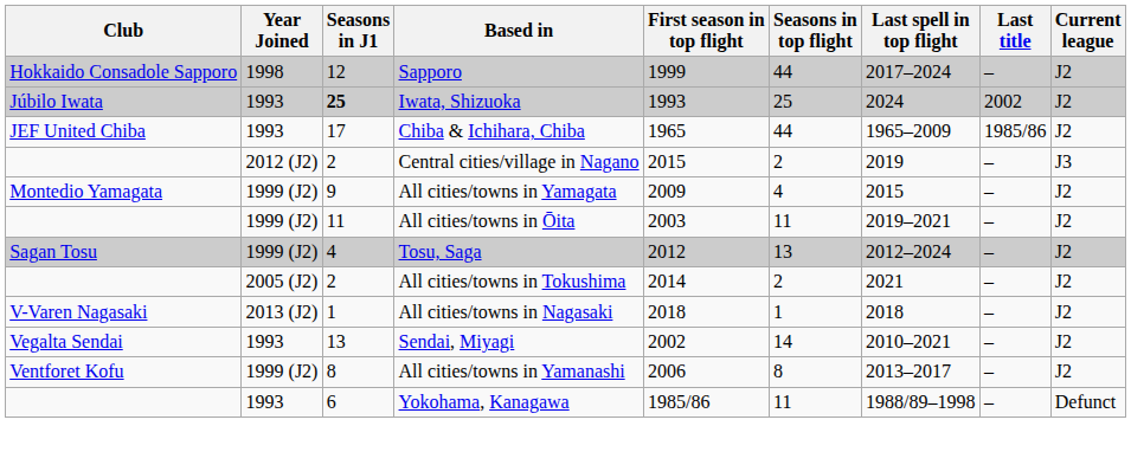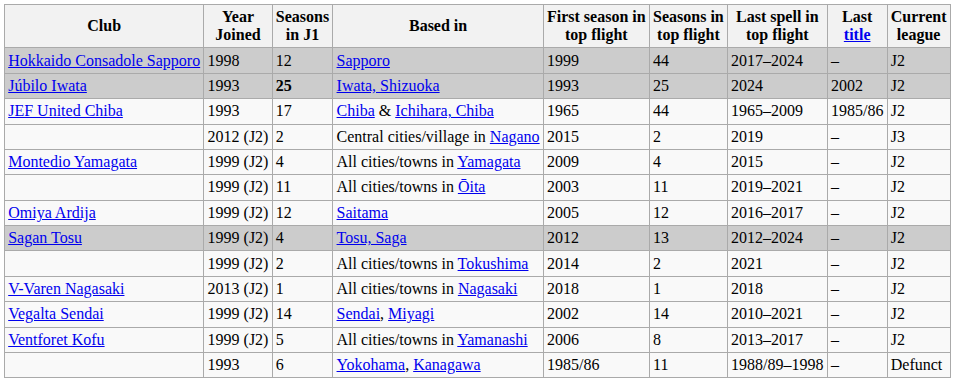All cities/towns in Yamagata | Seasons in J1: 9 -> 4
+ row: Omiya Ardija | 1999 (J2) | 12 | Saitama | 2005 | 12 | 2016–2017 | – | J2
All cities/towns in Tokushima | Year Joined: 2005 (J2) -> 1999 (J2)
Sendai, Miyagi | Year Joined: 1993 -> 1999 (J2)
Sendai, Miyagi | Seasons in J1: 13 -> 14
All cities/towns in Yamanashi | Seasons in J1: 8 -> 5
